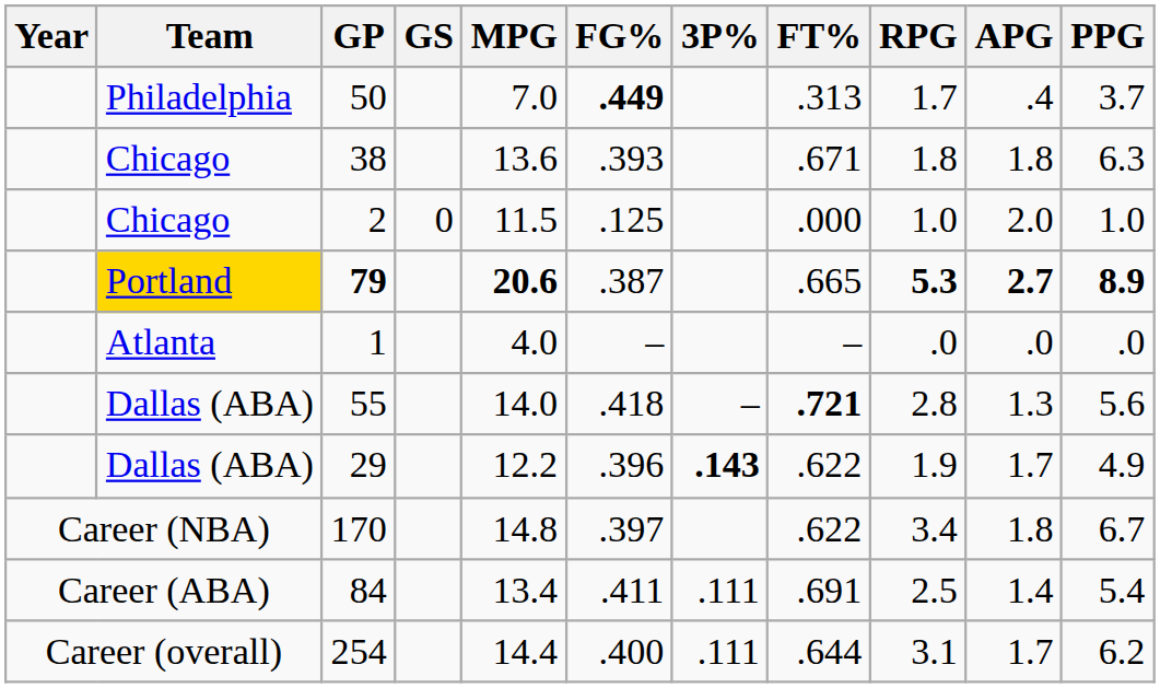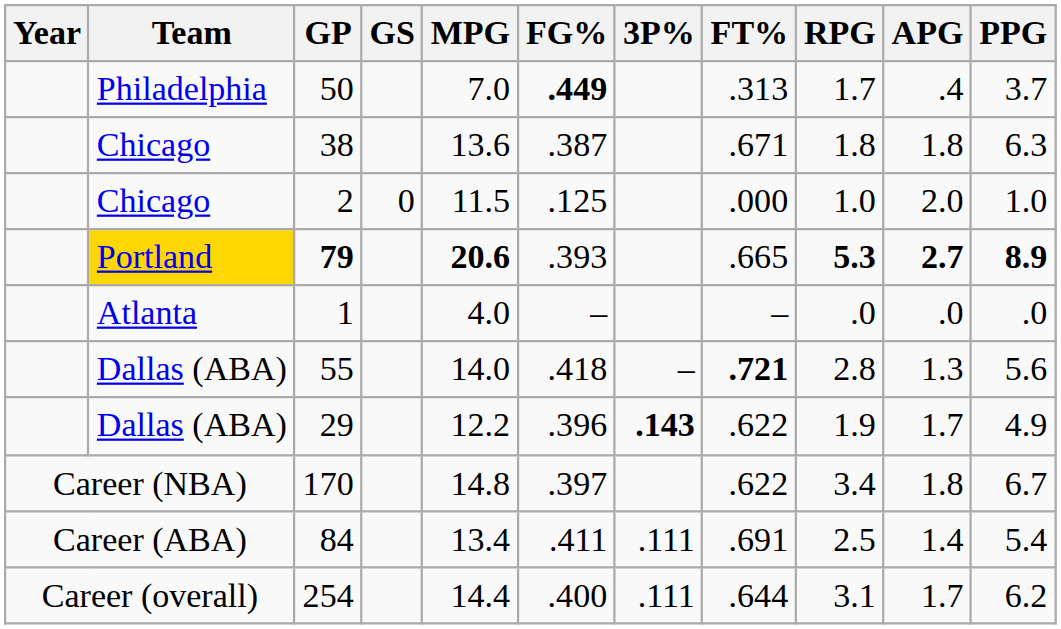38 | FG%: .393 -> .387
79 | FG%: .387 -> .393
